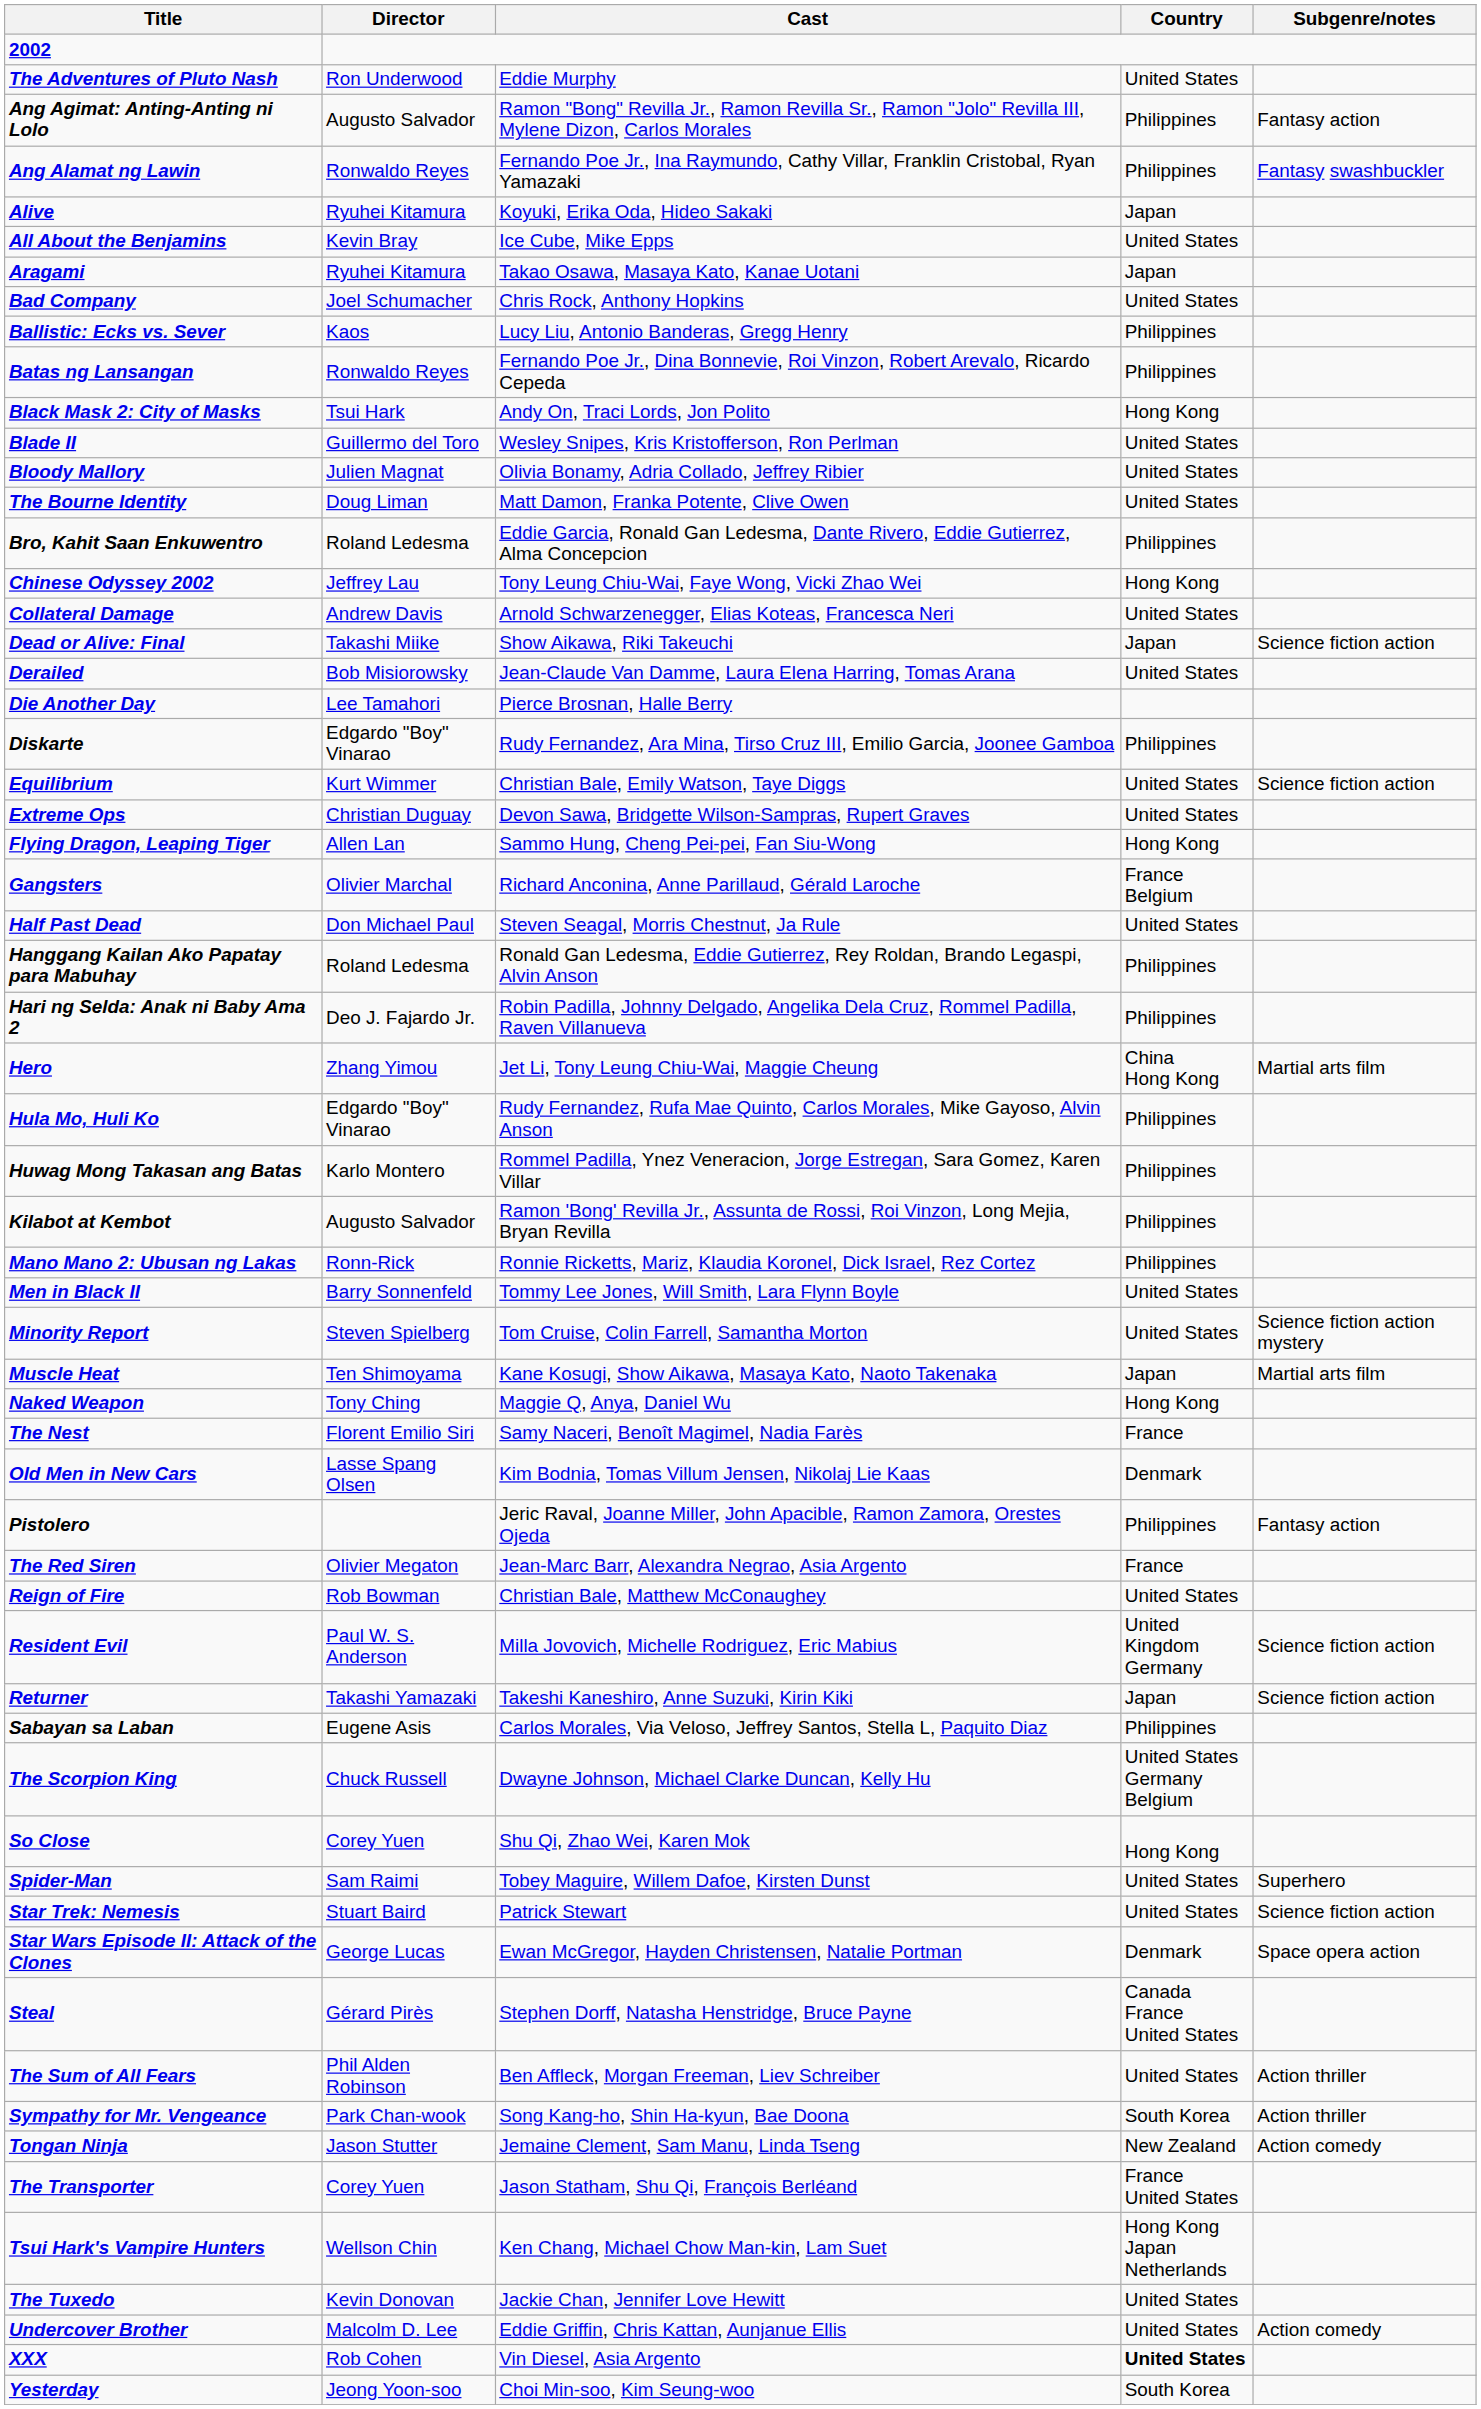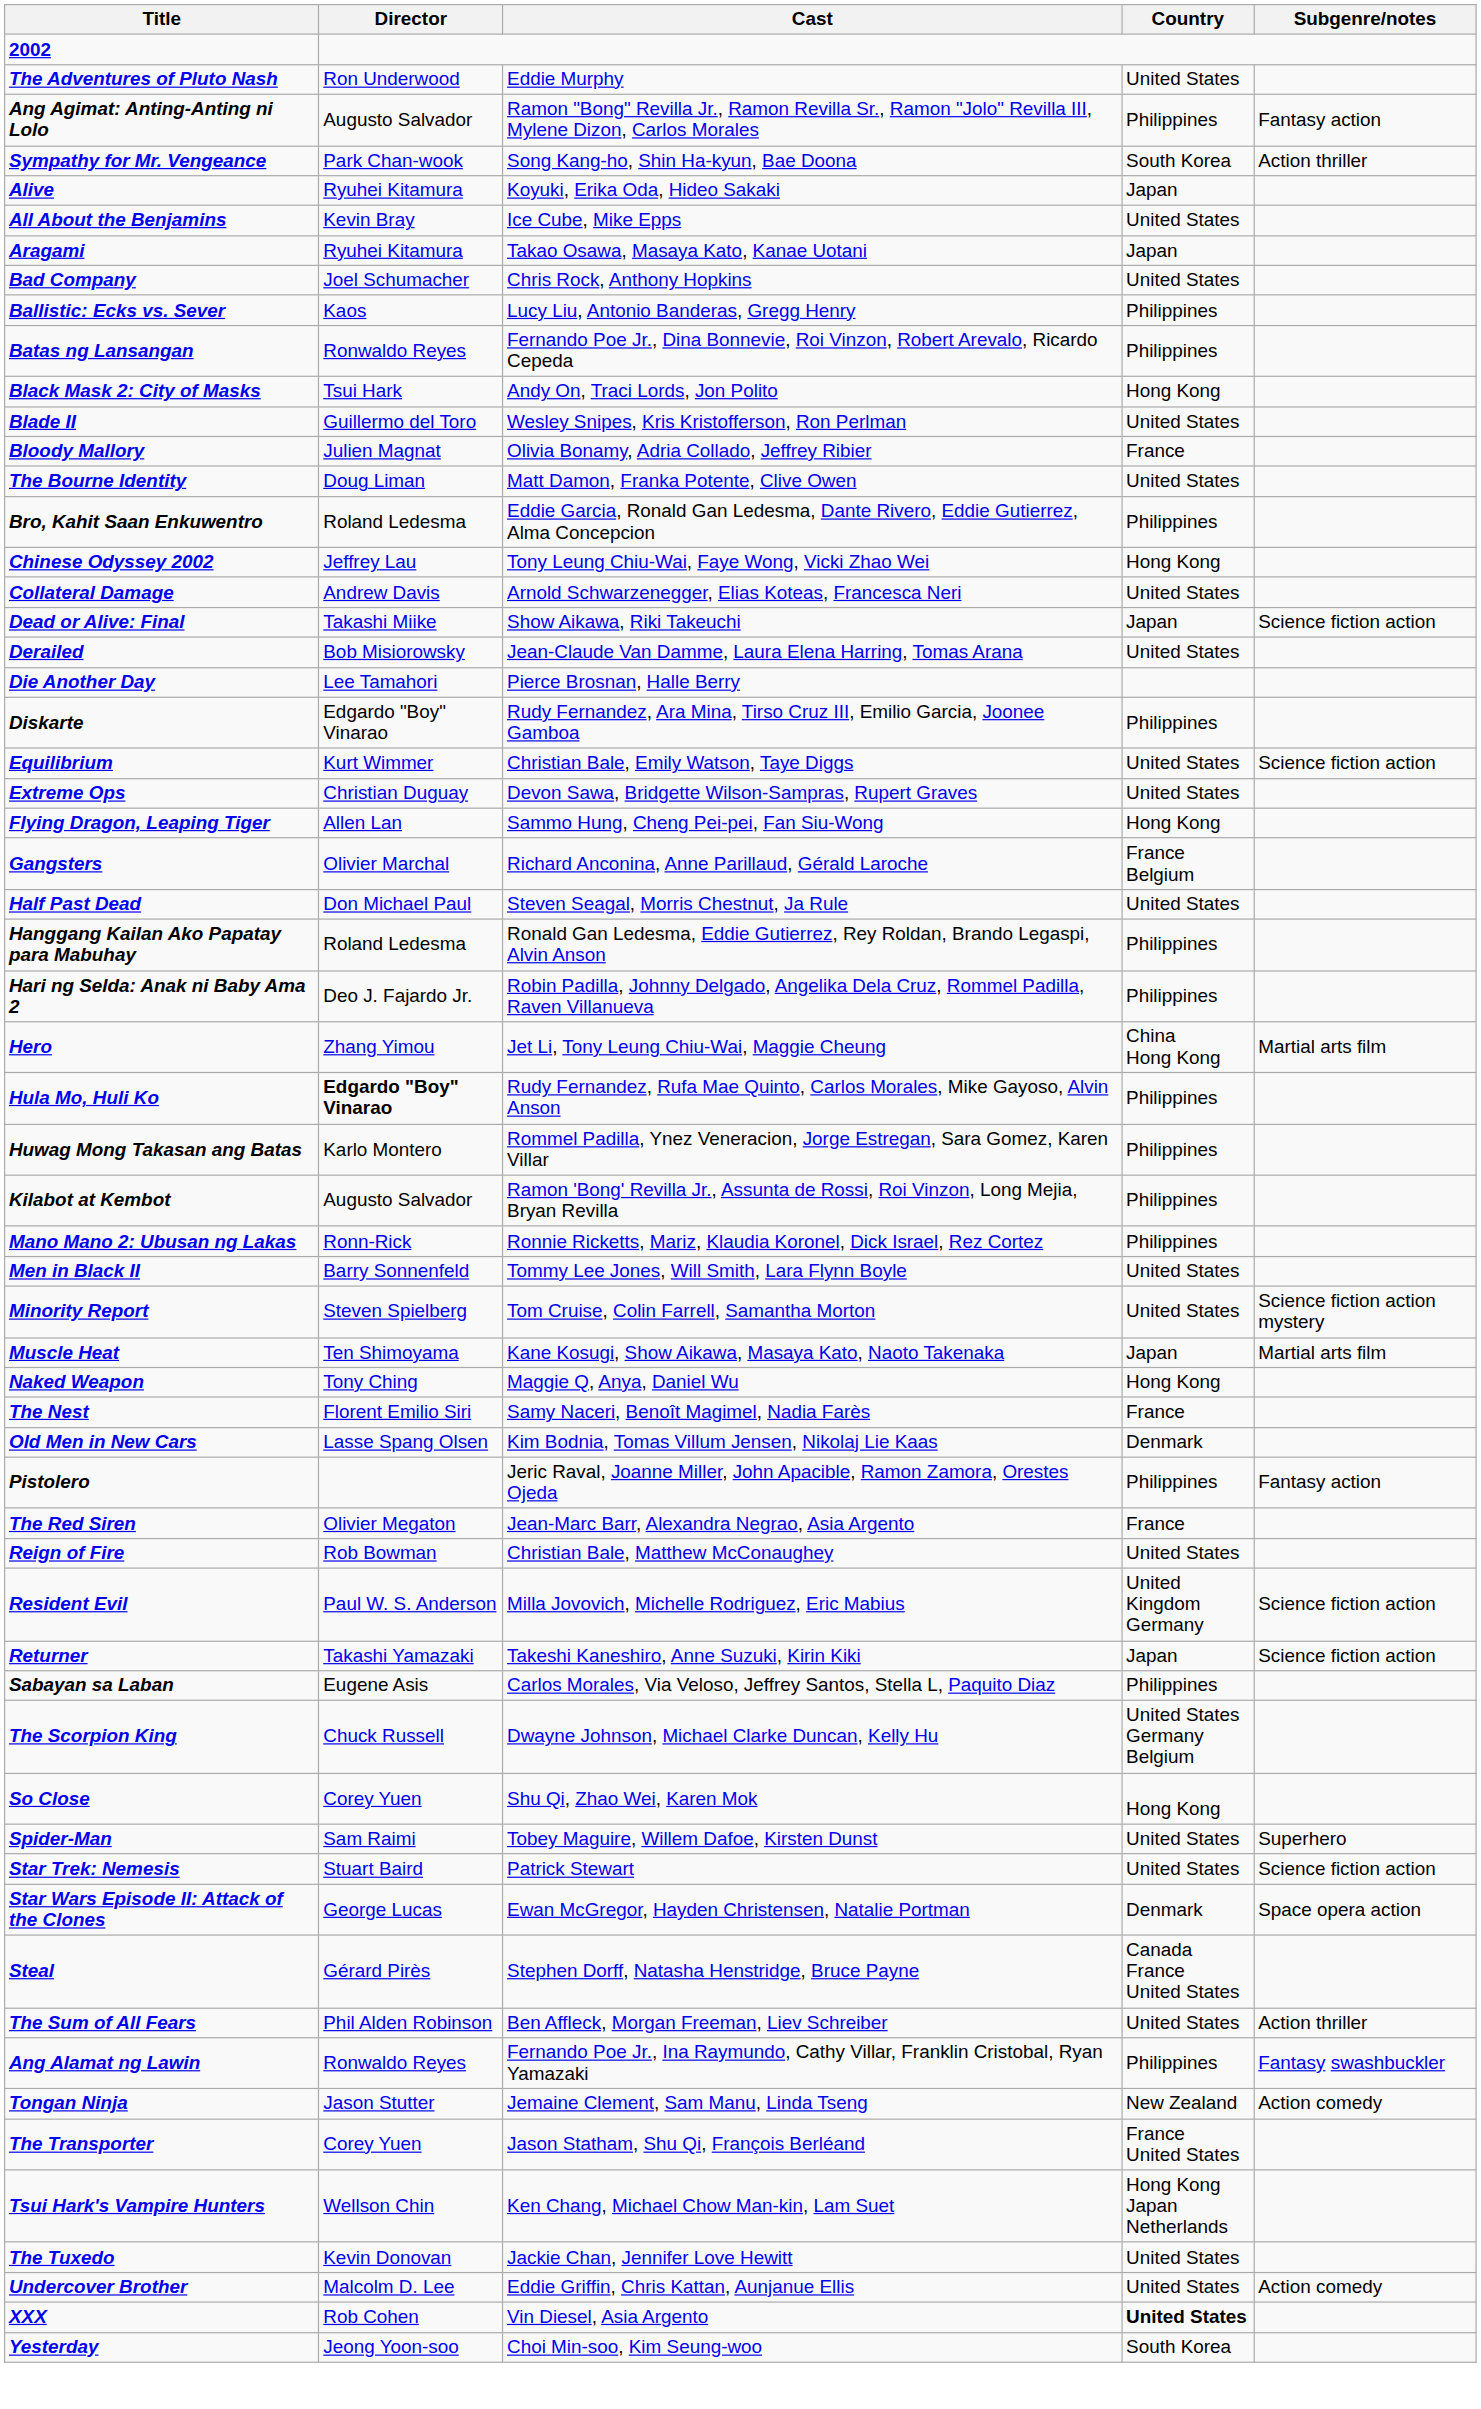rows swapped: Ang Alamat ng Lawin <-> Sympathy for Mr. Vengeance
Bloody Mallory | Country: United States -> France
Hula Mo, Huli Ko | Director: normal -> bold
